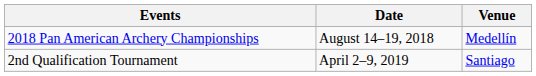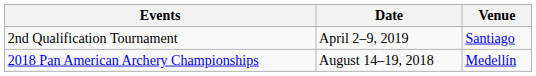rows swapped: 2018 Pan American Archery Championships <-> 2nd Qualification Tournament
